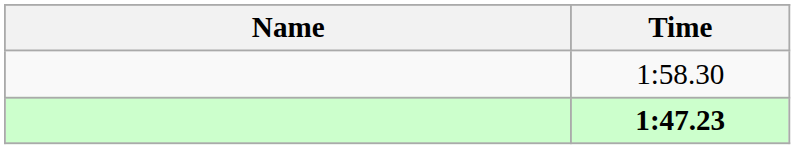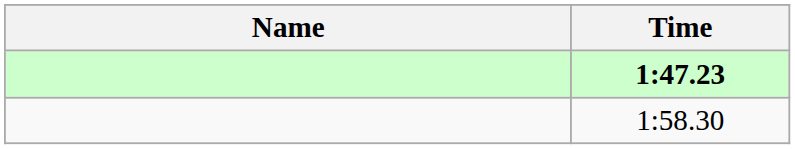rows swapped: 1:47.23 <-> 1:58.30
